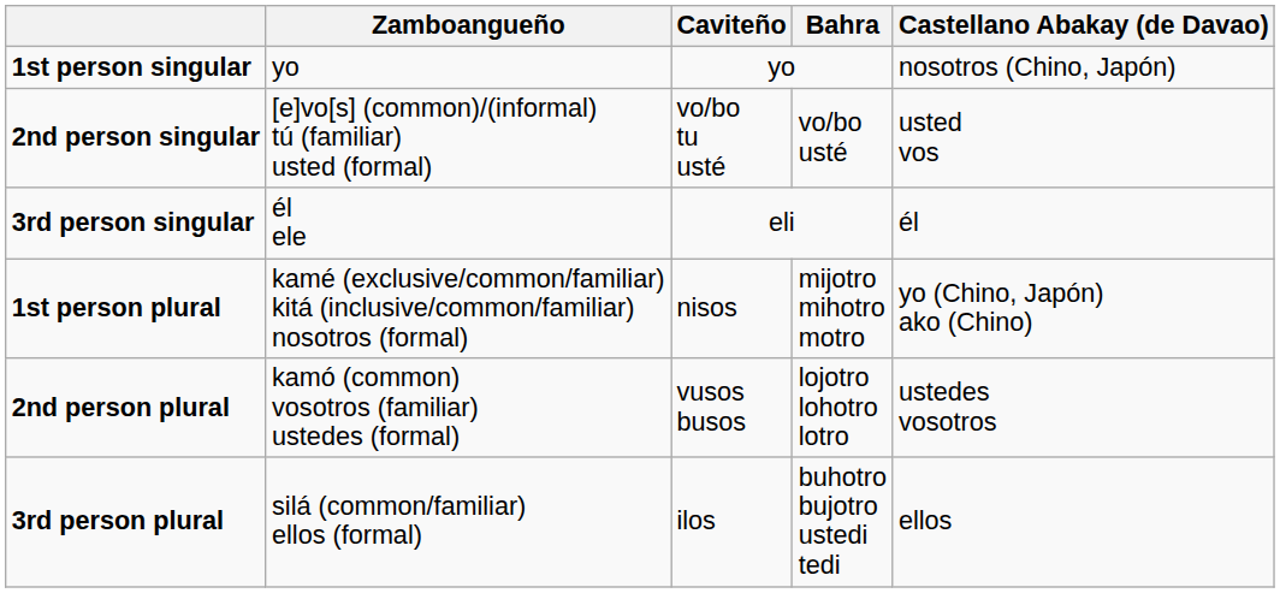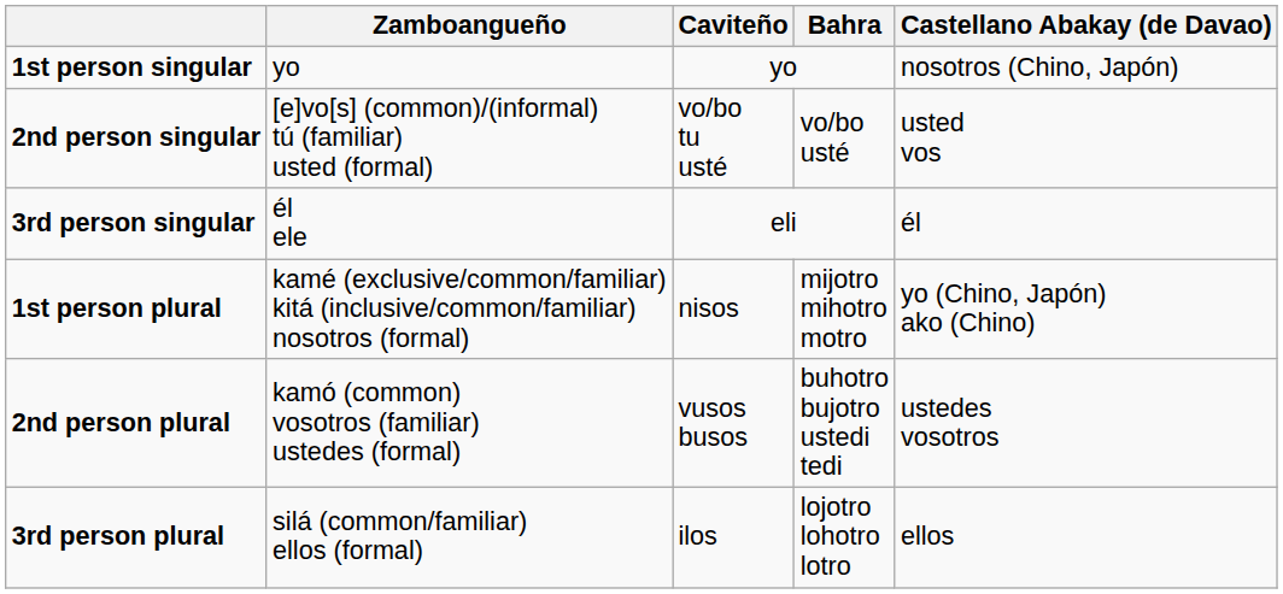2nd person plural | Bahra: lojotro lohotro lotro -> buhotro bujotro ustedi tedi
3rd person plural | Bahra: buhotro bujotro ustedi tedi -> lojotro lohotro lotro
